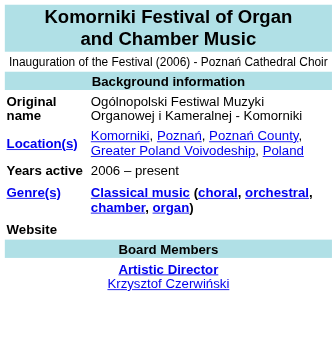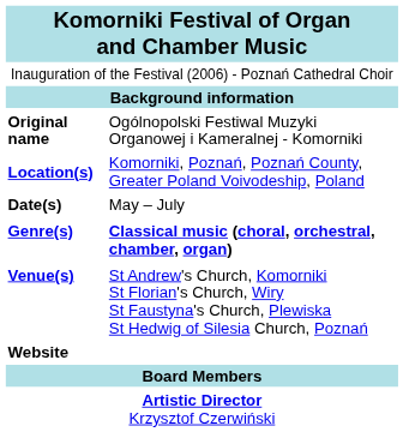- row: Years active | 2006 – present
+ row: Date(s) | May – July
+ row: Venue(s) | St Andrew's Church, Komorniki St Florian's Church, Wiry St Faustyna's Church, Plewiska St Hedwig of Silesia Church, Poznań
